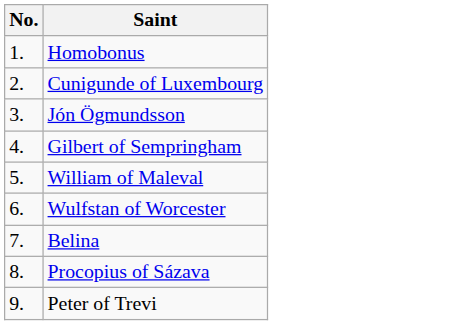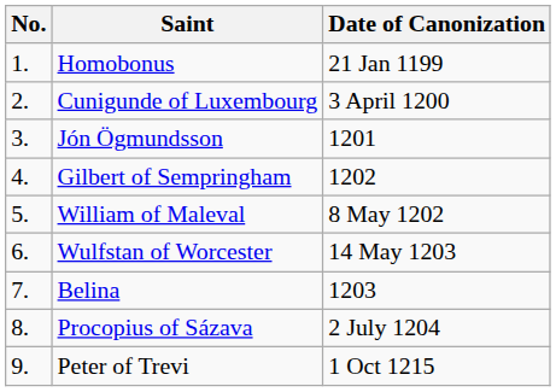+ column: Date of Canonization | 21 Jan 1199 | 3 April 1200 | 1201 | 1202 | 8 May 1202 | 14 May 1203 | 1203 | 2 July 1204 | 1 Oct 1215
